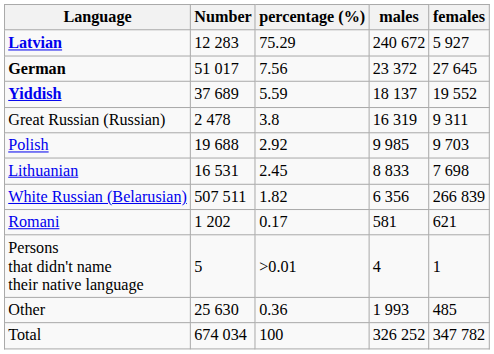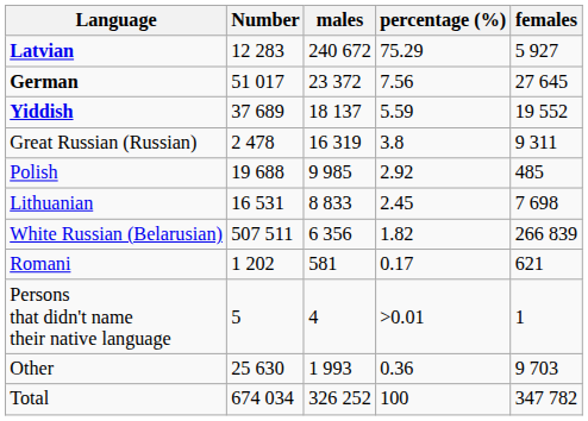columns swapped: percentage (%) <-> males
Polish | females: 9 703 -> 485
Other | females: 485 -> 9 703
